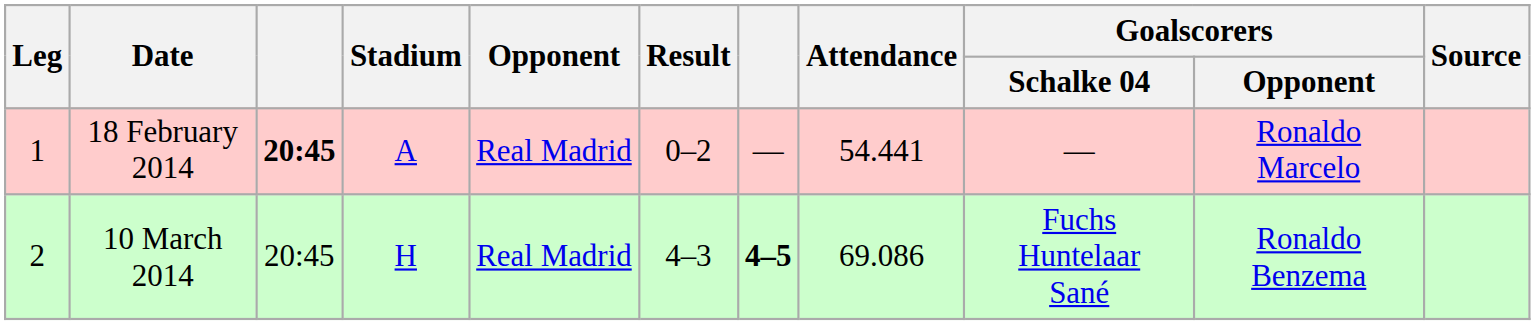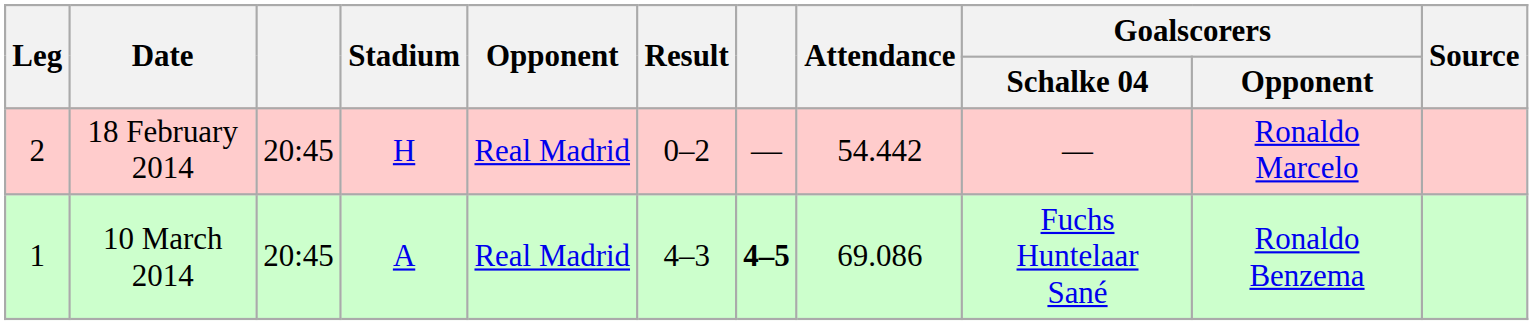18 February 2014 | Leg: 1 -> 2
18 February 2014 | column 3: bold -> normal
18 February 2014 | Stadium: A -> H
18 February 2014 | Attendance: 54.441 -> 54.442
10 March 2014 | Leg: 2 -> 1
10 March 2014 | Stadium: H -> A
